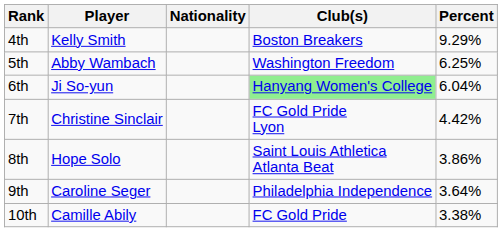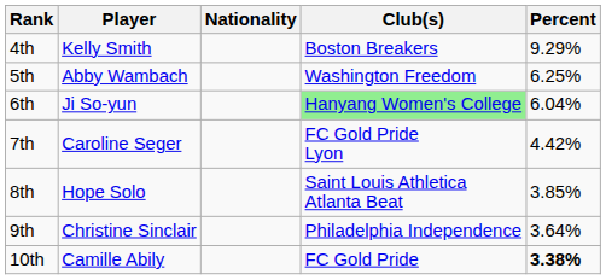7th | Player: Christine Sinclair -> Caroline Seger
8th | Percent: 3.86% -> 3.85%
9th | Player: Caroline Seger -> Christine Sinclair
10th | Percent: normal -> bold
